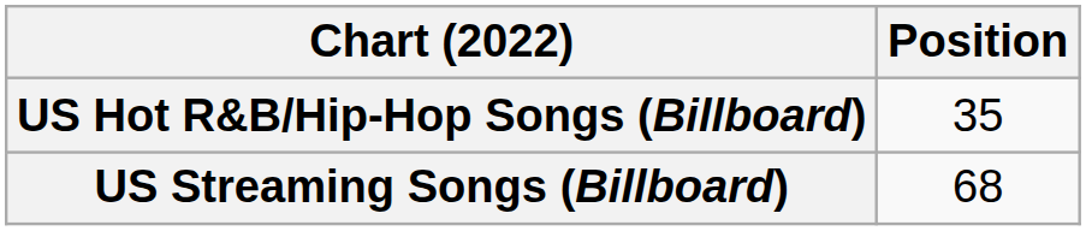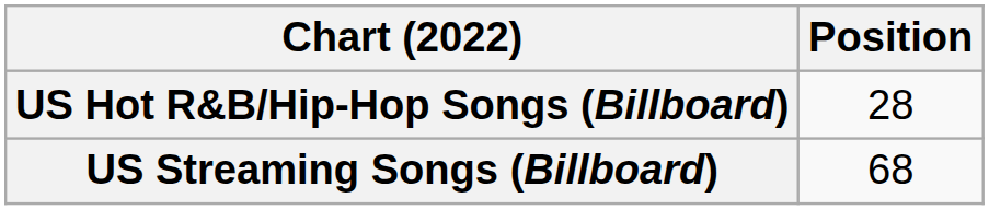US Hot R&B/Hip-Hop Songs (Billboard) | Position: 35 -> 28
